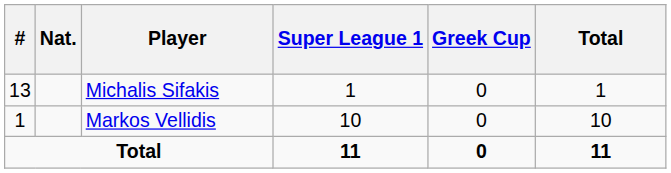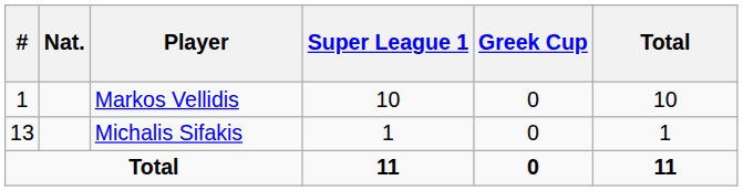rows swapped: Markos Vellidis <-> Michalis Sifakis
